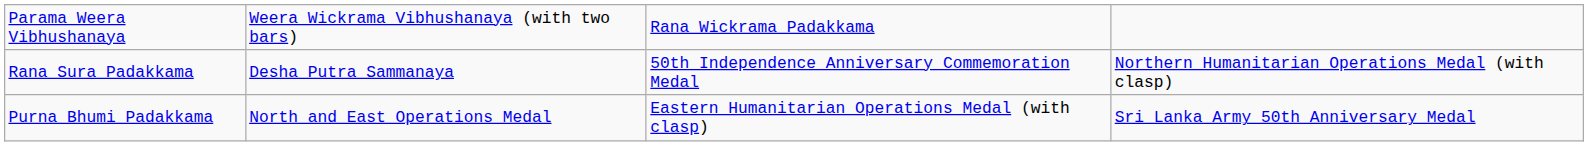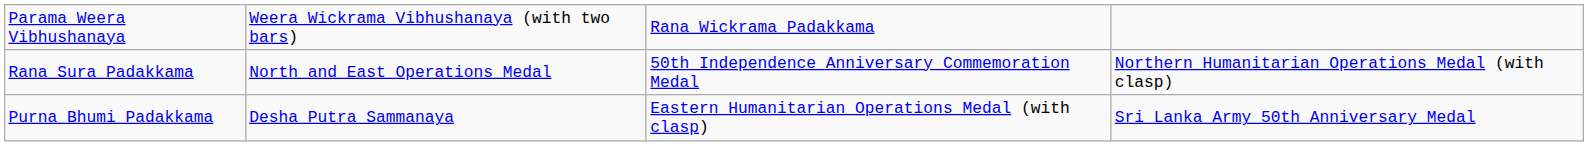Rana Sura Padakkama | column 2: Desha Putra Sammanaya -> North and East Operations Medal
Purna Bhumi Padakkama | column 2: North and East Operations Medal -> Desha Putra Sammanaya
